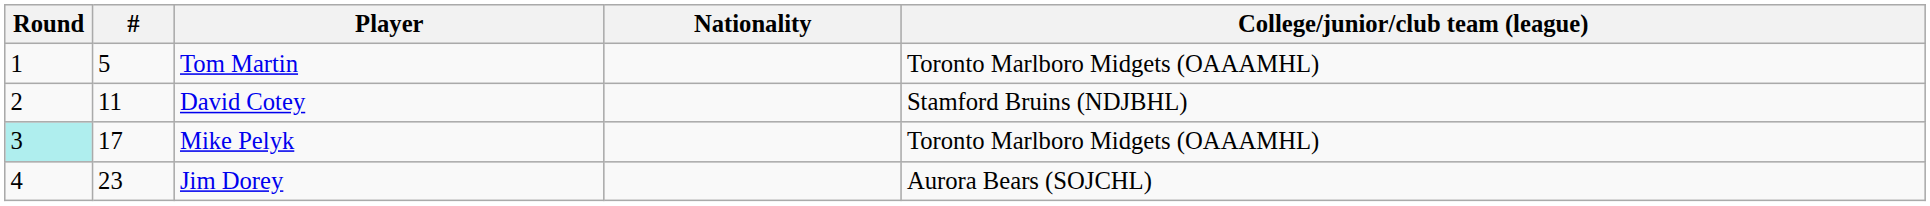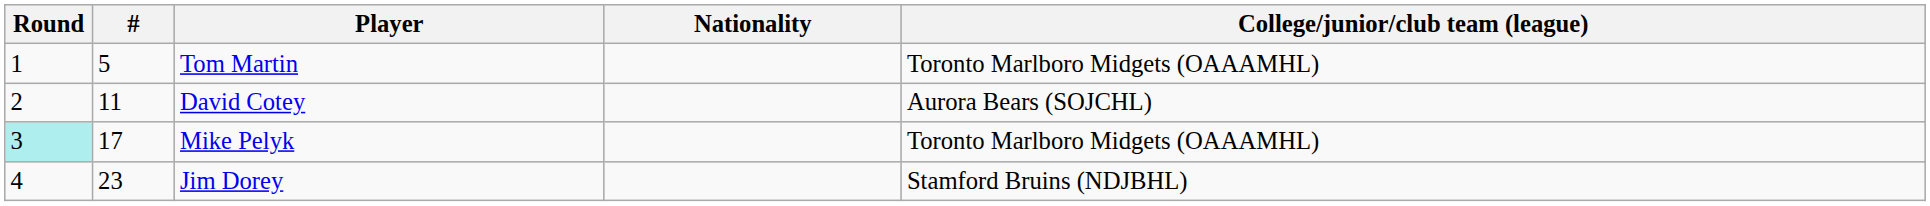David Cotey | College/junior/club team (league): Stamford Bruins (NDJBHL) -> Aurora Bears (SOJCHL)
Jim Dorey | College/junior/club team (league): Aurora Bears (SOJCHL) -> Stamford Bruins (NDJBHL)
